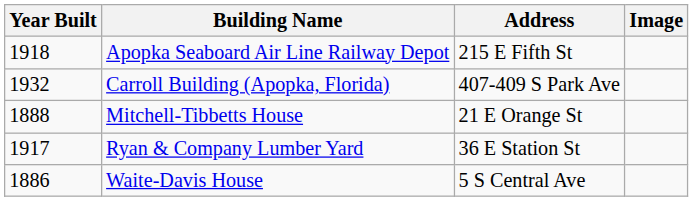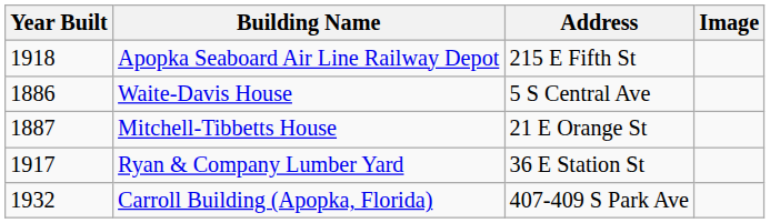rows swapped: Waite-Davis House <-> Carroll Building (Apopka, Florida)
Mitchell-Tibbetts House | Year Built: 1888 -> 1887
